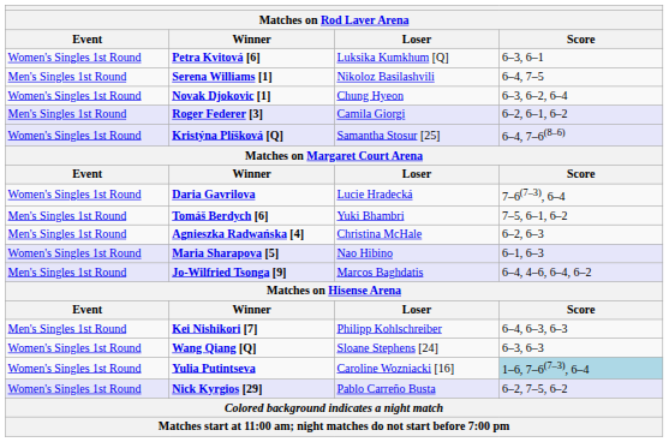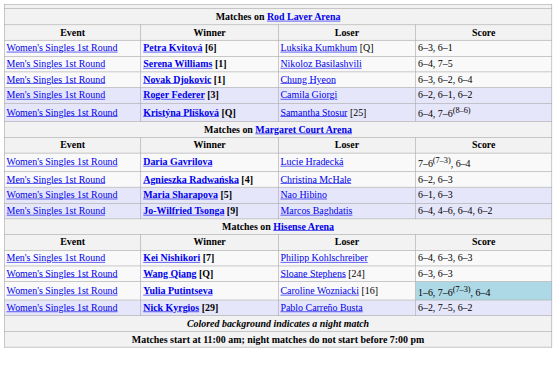Novak Djokovic [1] | Event: Women's Singles 1st Round -> Men's Singles 1st Round
- row: Men's Singles 1st Round | Tomáš Berdych [6] | Yuki Bhambri | 7–5, 6–1, 6–2
